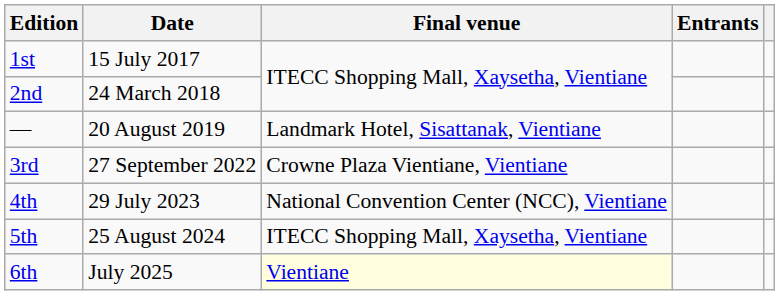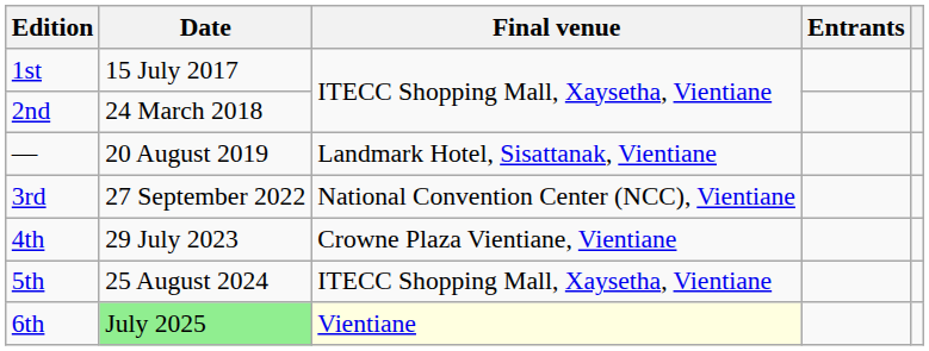3rd | Final venue: Crowne Plaza Vientiane, Vientiane -> National Convention Center (NCC), Vientiane
4th | Final venue: National Convention Center (NCC), Vientiane -> Crowne Plaza Vientiane, Vientiane
6th | Date: no background -> lightgreen background
